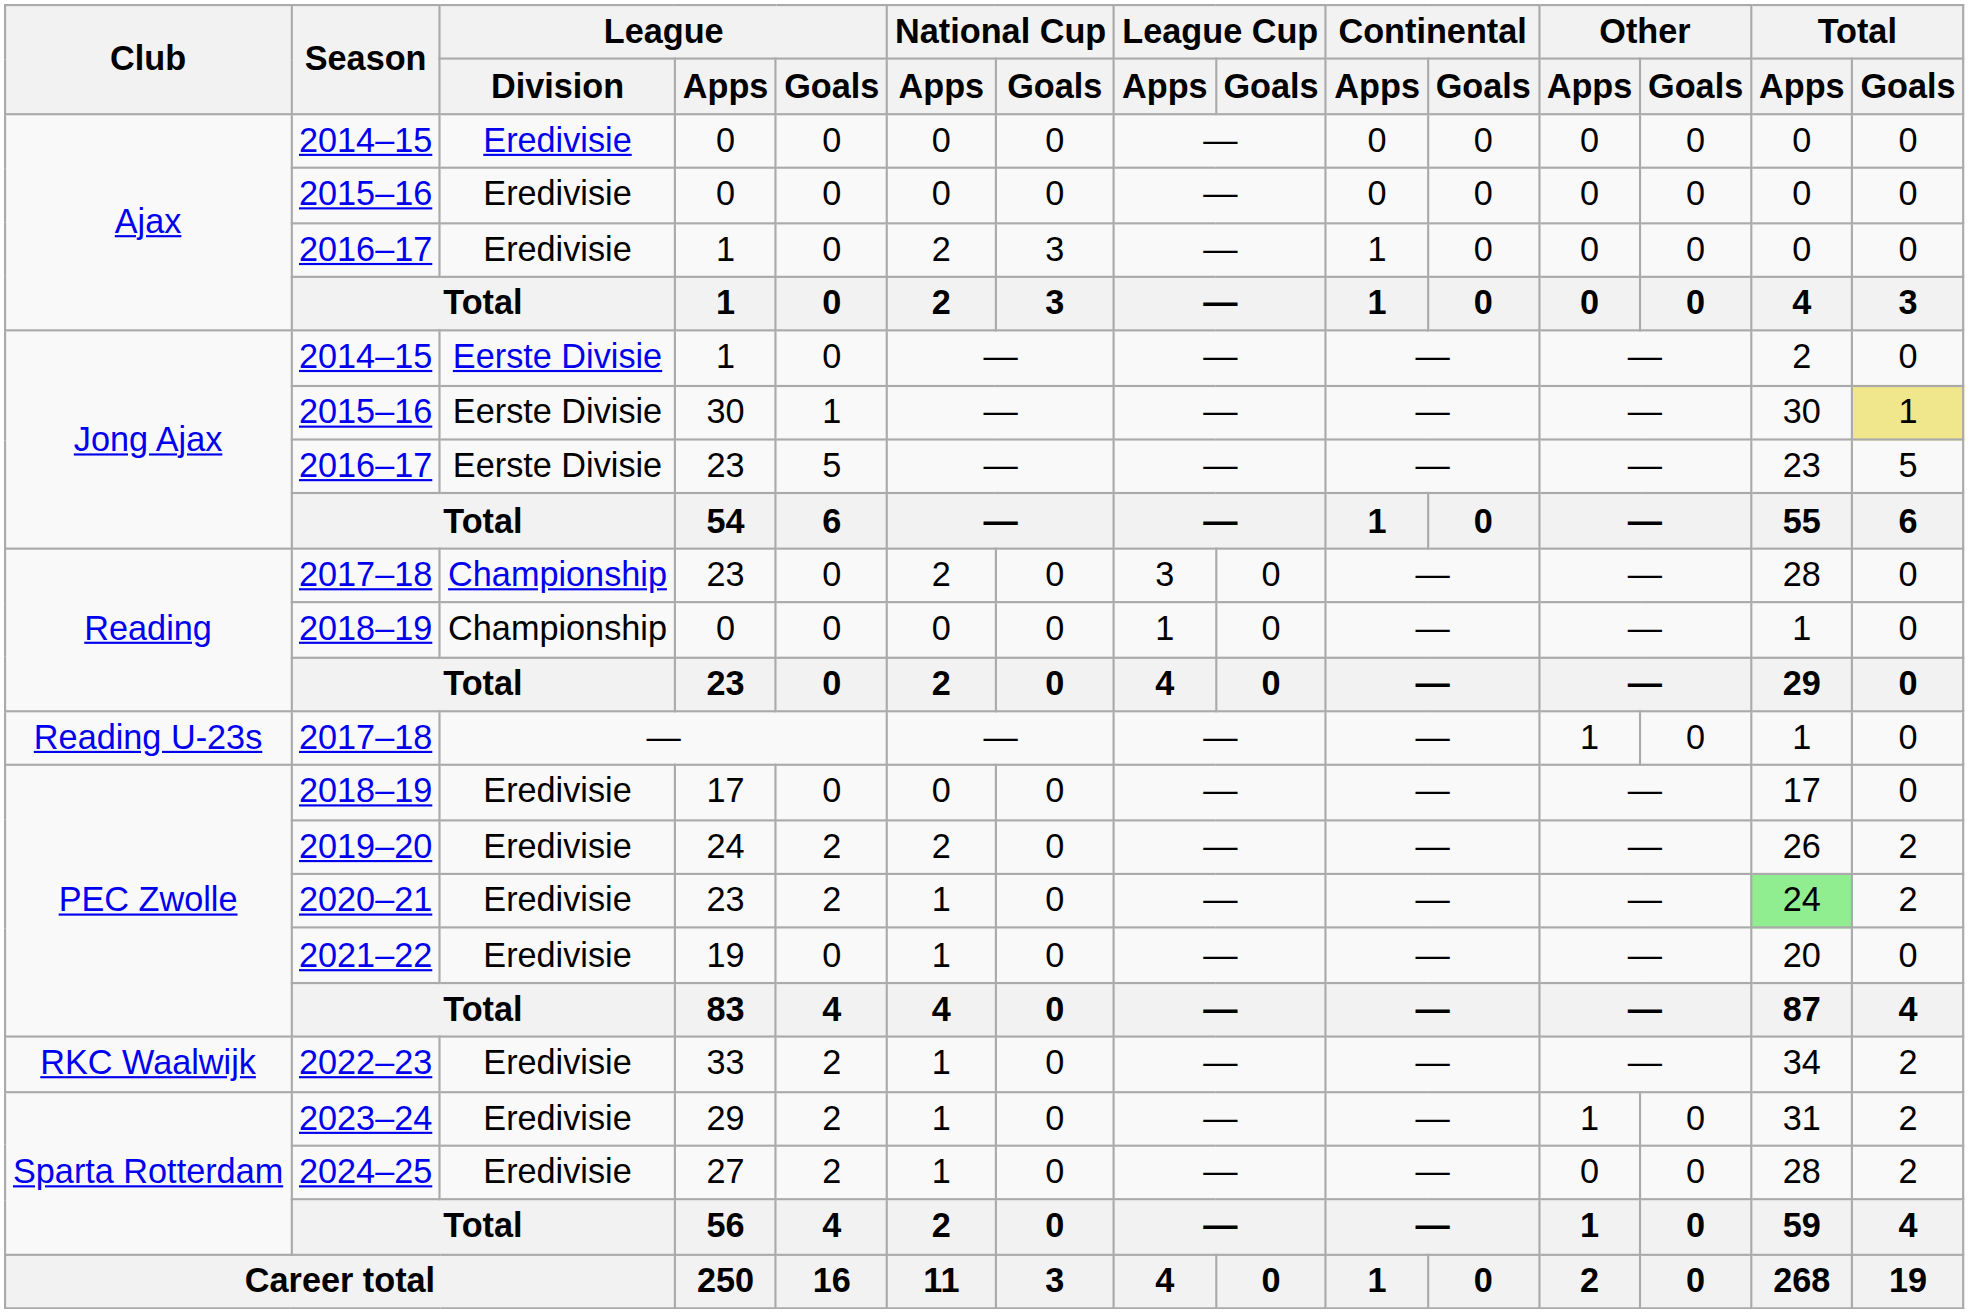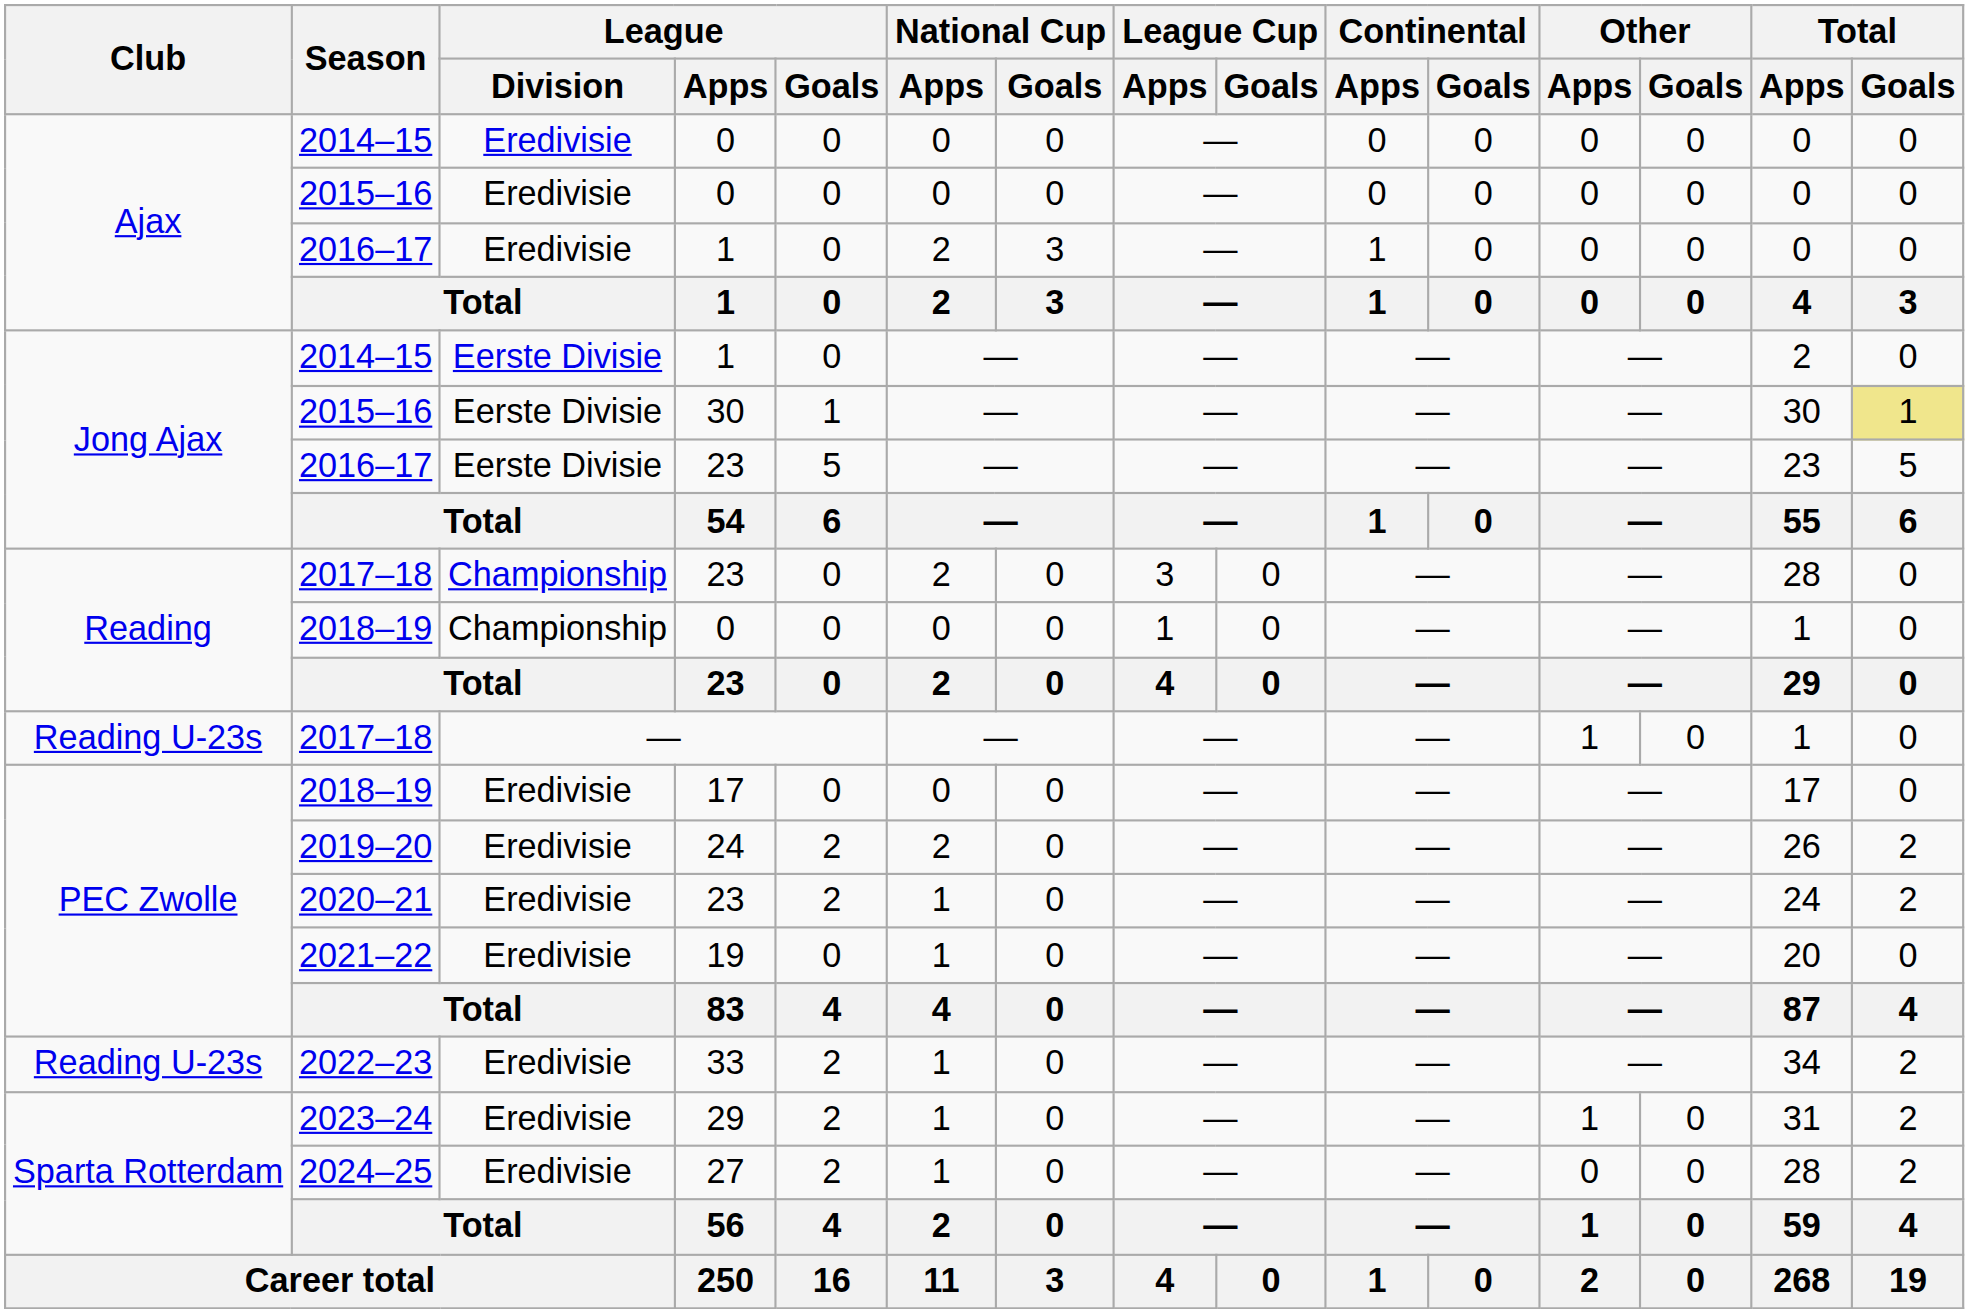2020–21 | Total / Apps: lightgreen background -> no background
2022–23 | Club: RKC Waalwijk -> Reading U-23s
